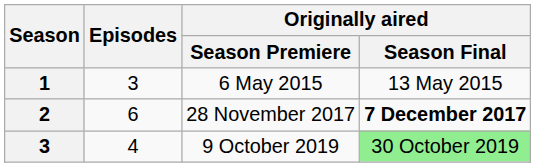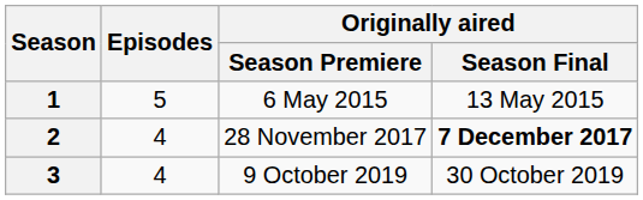6 May 2015 | Episodes: 3 -> 5
28 November 2017 | Episodes: 6 -> 4
9 October 2019 | Originally aired / Season Final: lightgreen background -> no background
